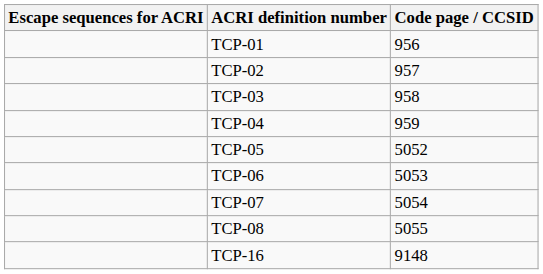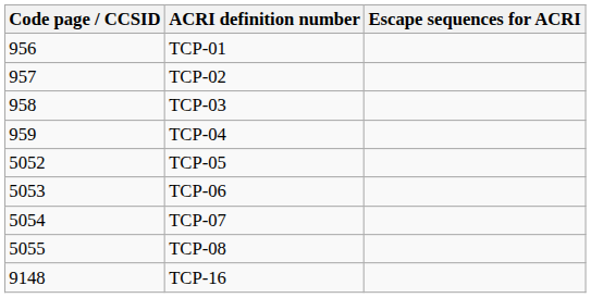columns swapped: Code page / CCSID <-> Escape sequences for ACRI
